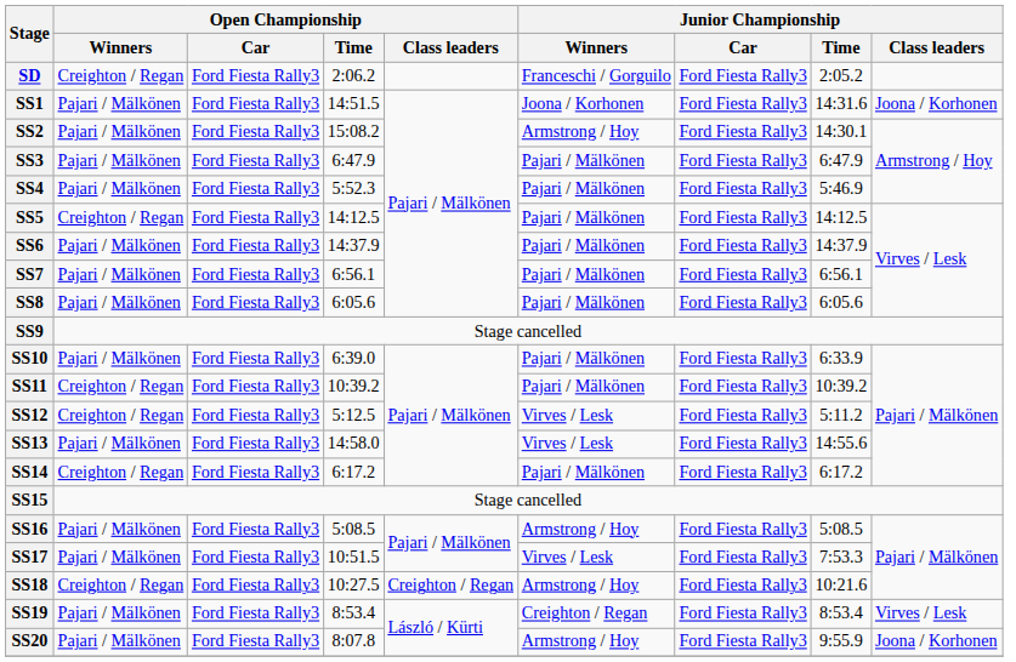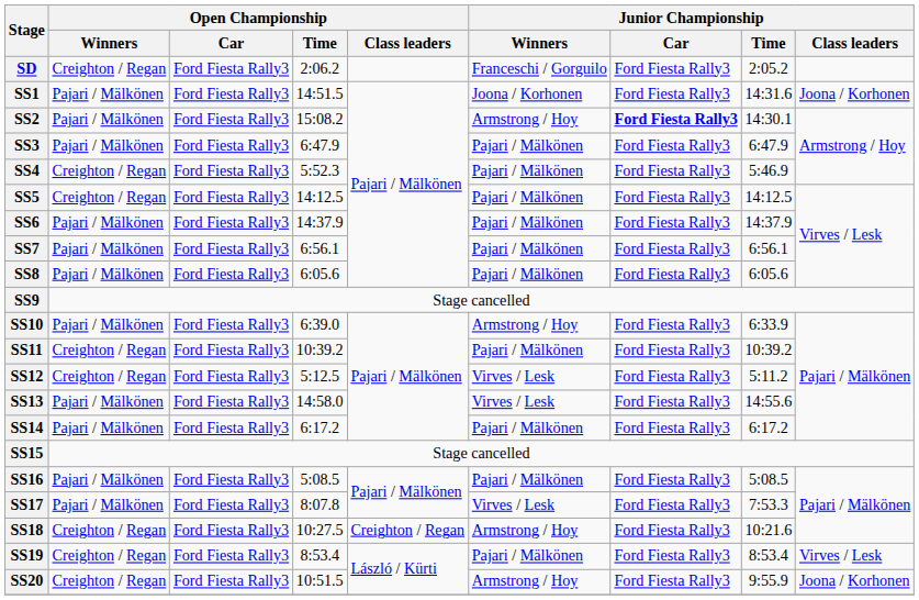SS2 | Junior Championship / Car: normal -> bold
SS4 | Open Championship / Winners: Pajari / Mälkönen -> Creighton / Regan
SS10 | Junior Championship / Winners: Pajari / Mälkönen -> Armstrong / Hoy
SS14 | Open Championship / Winners: Creighton / Regan -> Pajari / Mälkönen
SS16 | Junior Championship / Winners: Armstrong / Hoy -> Pajari / Mälkönen
SS17 | Open Championship / Time: 10:51.5 -> 8:07.8
SS19 | Open Championship / Winners: Pajari / Mälkönen -> Creighton / Regan
SS19 | Junior Championship / Winners: Creighton / Regan -> Pajari / Mälkönen
SS20 | Open Championship / Winners: Pajari / Mälkönen -> Creighton / Regan
SS20 | Open Championship / Time: 8:07.8 -> 10:51.5
